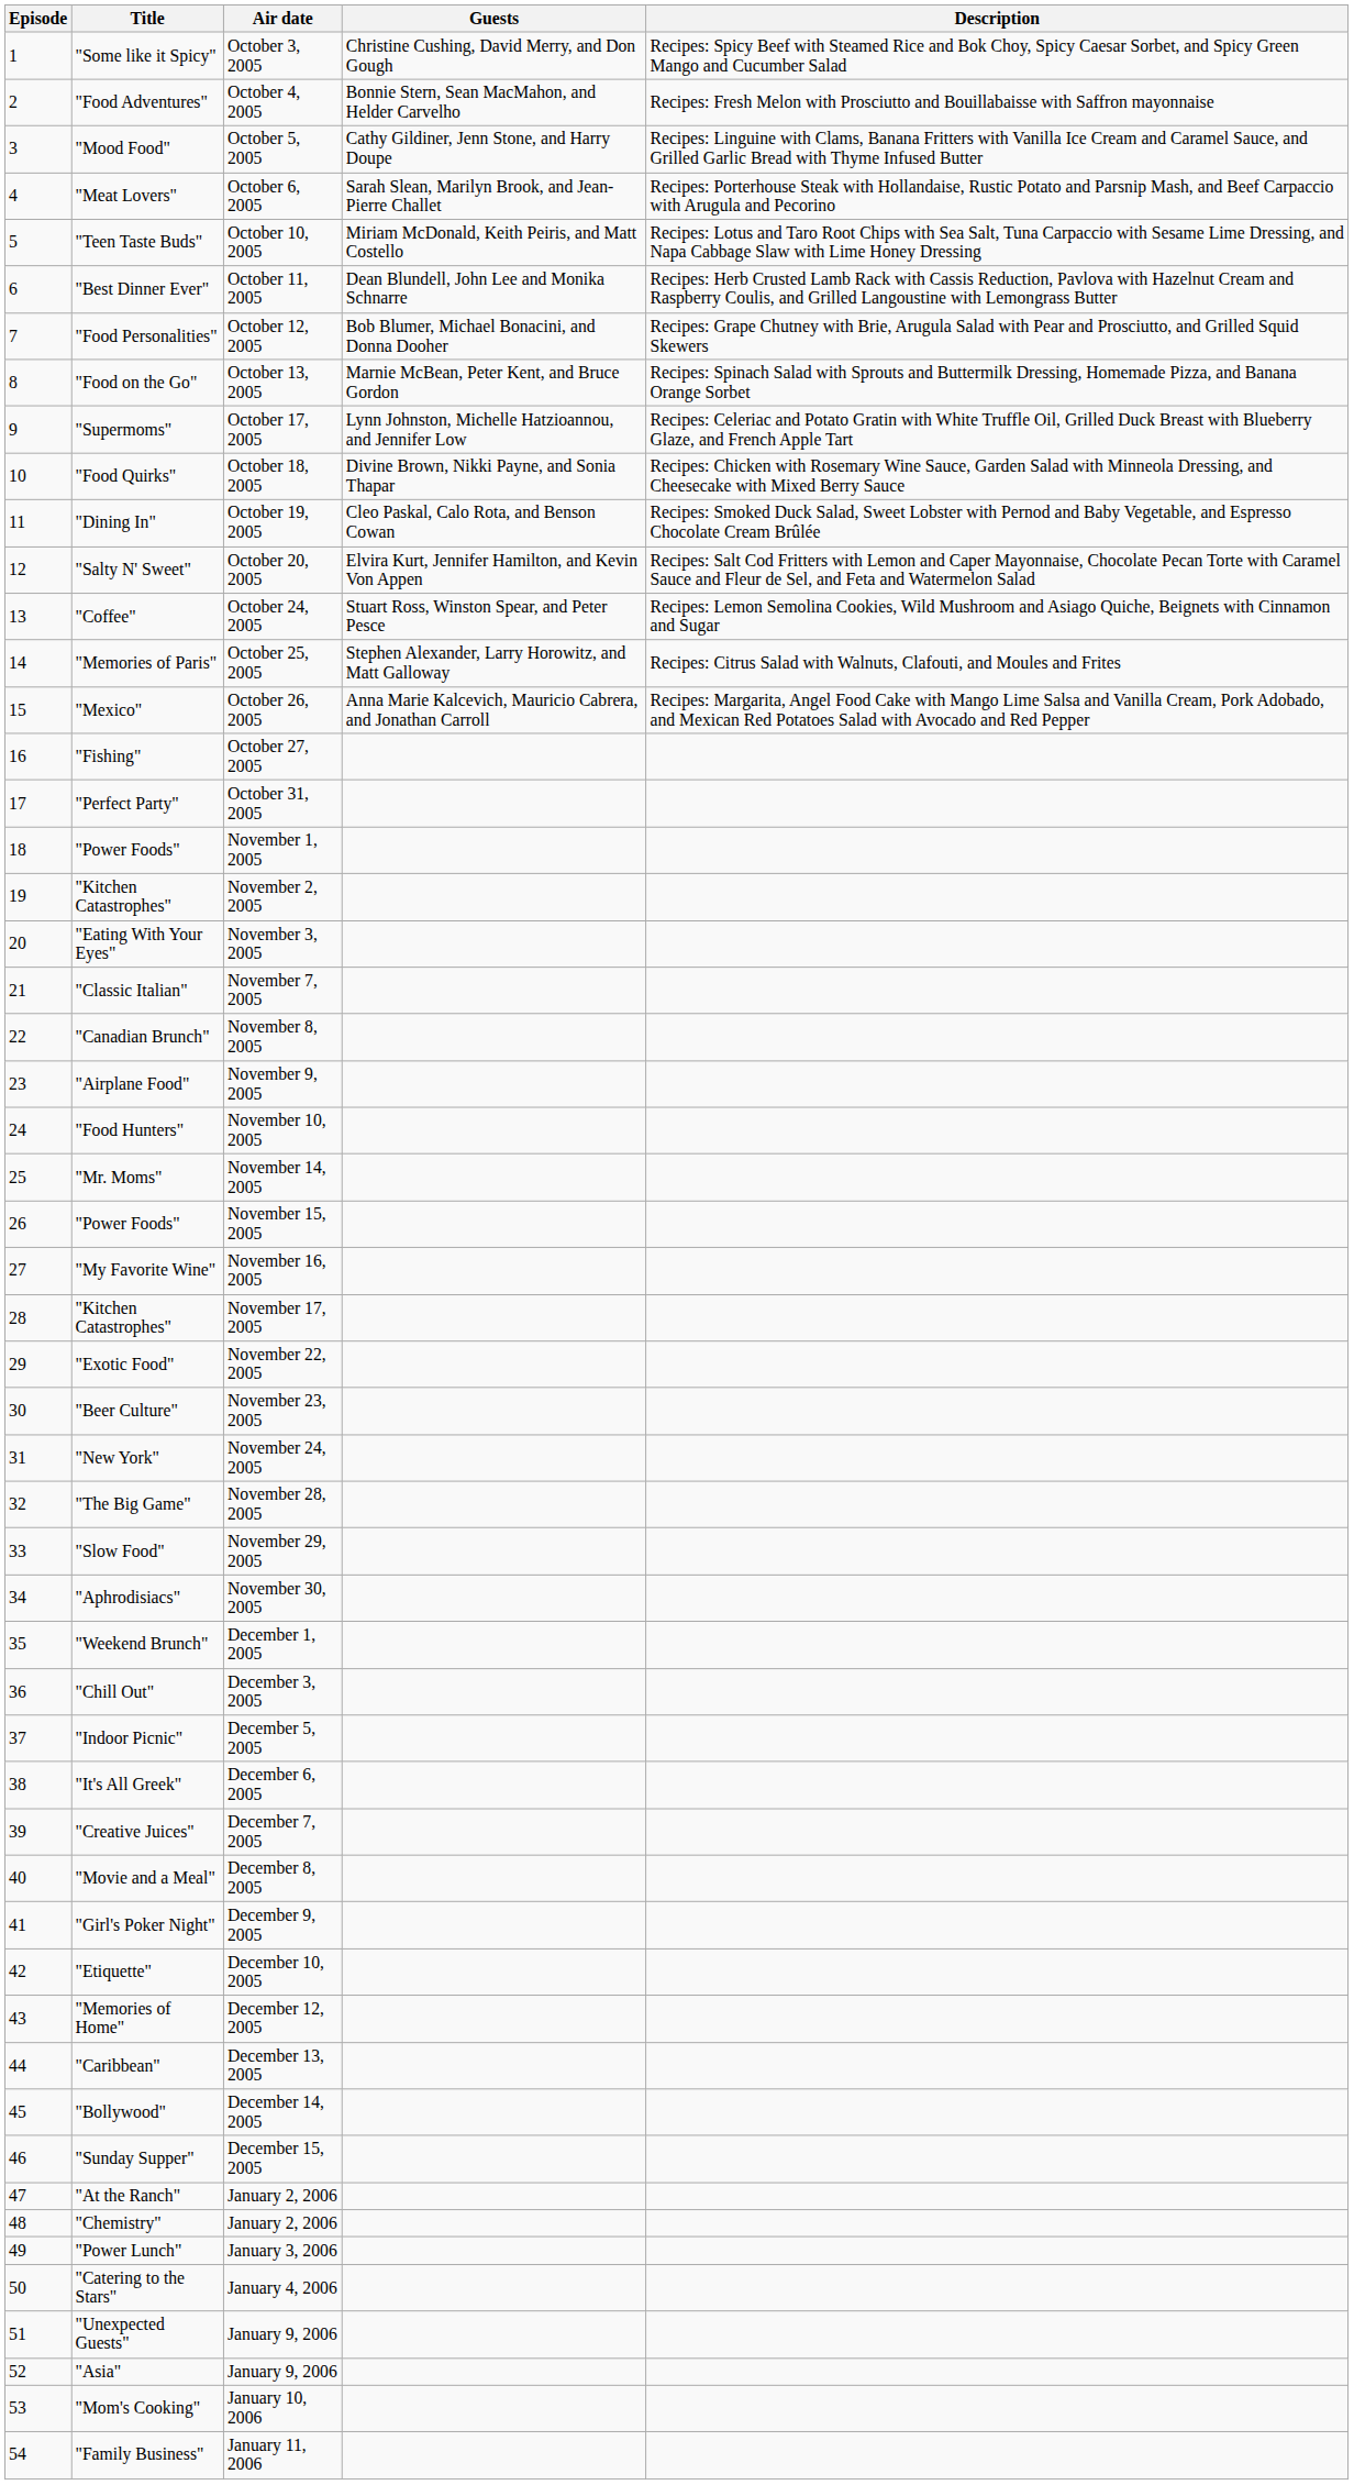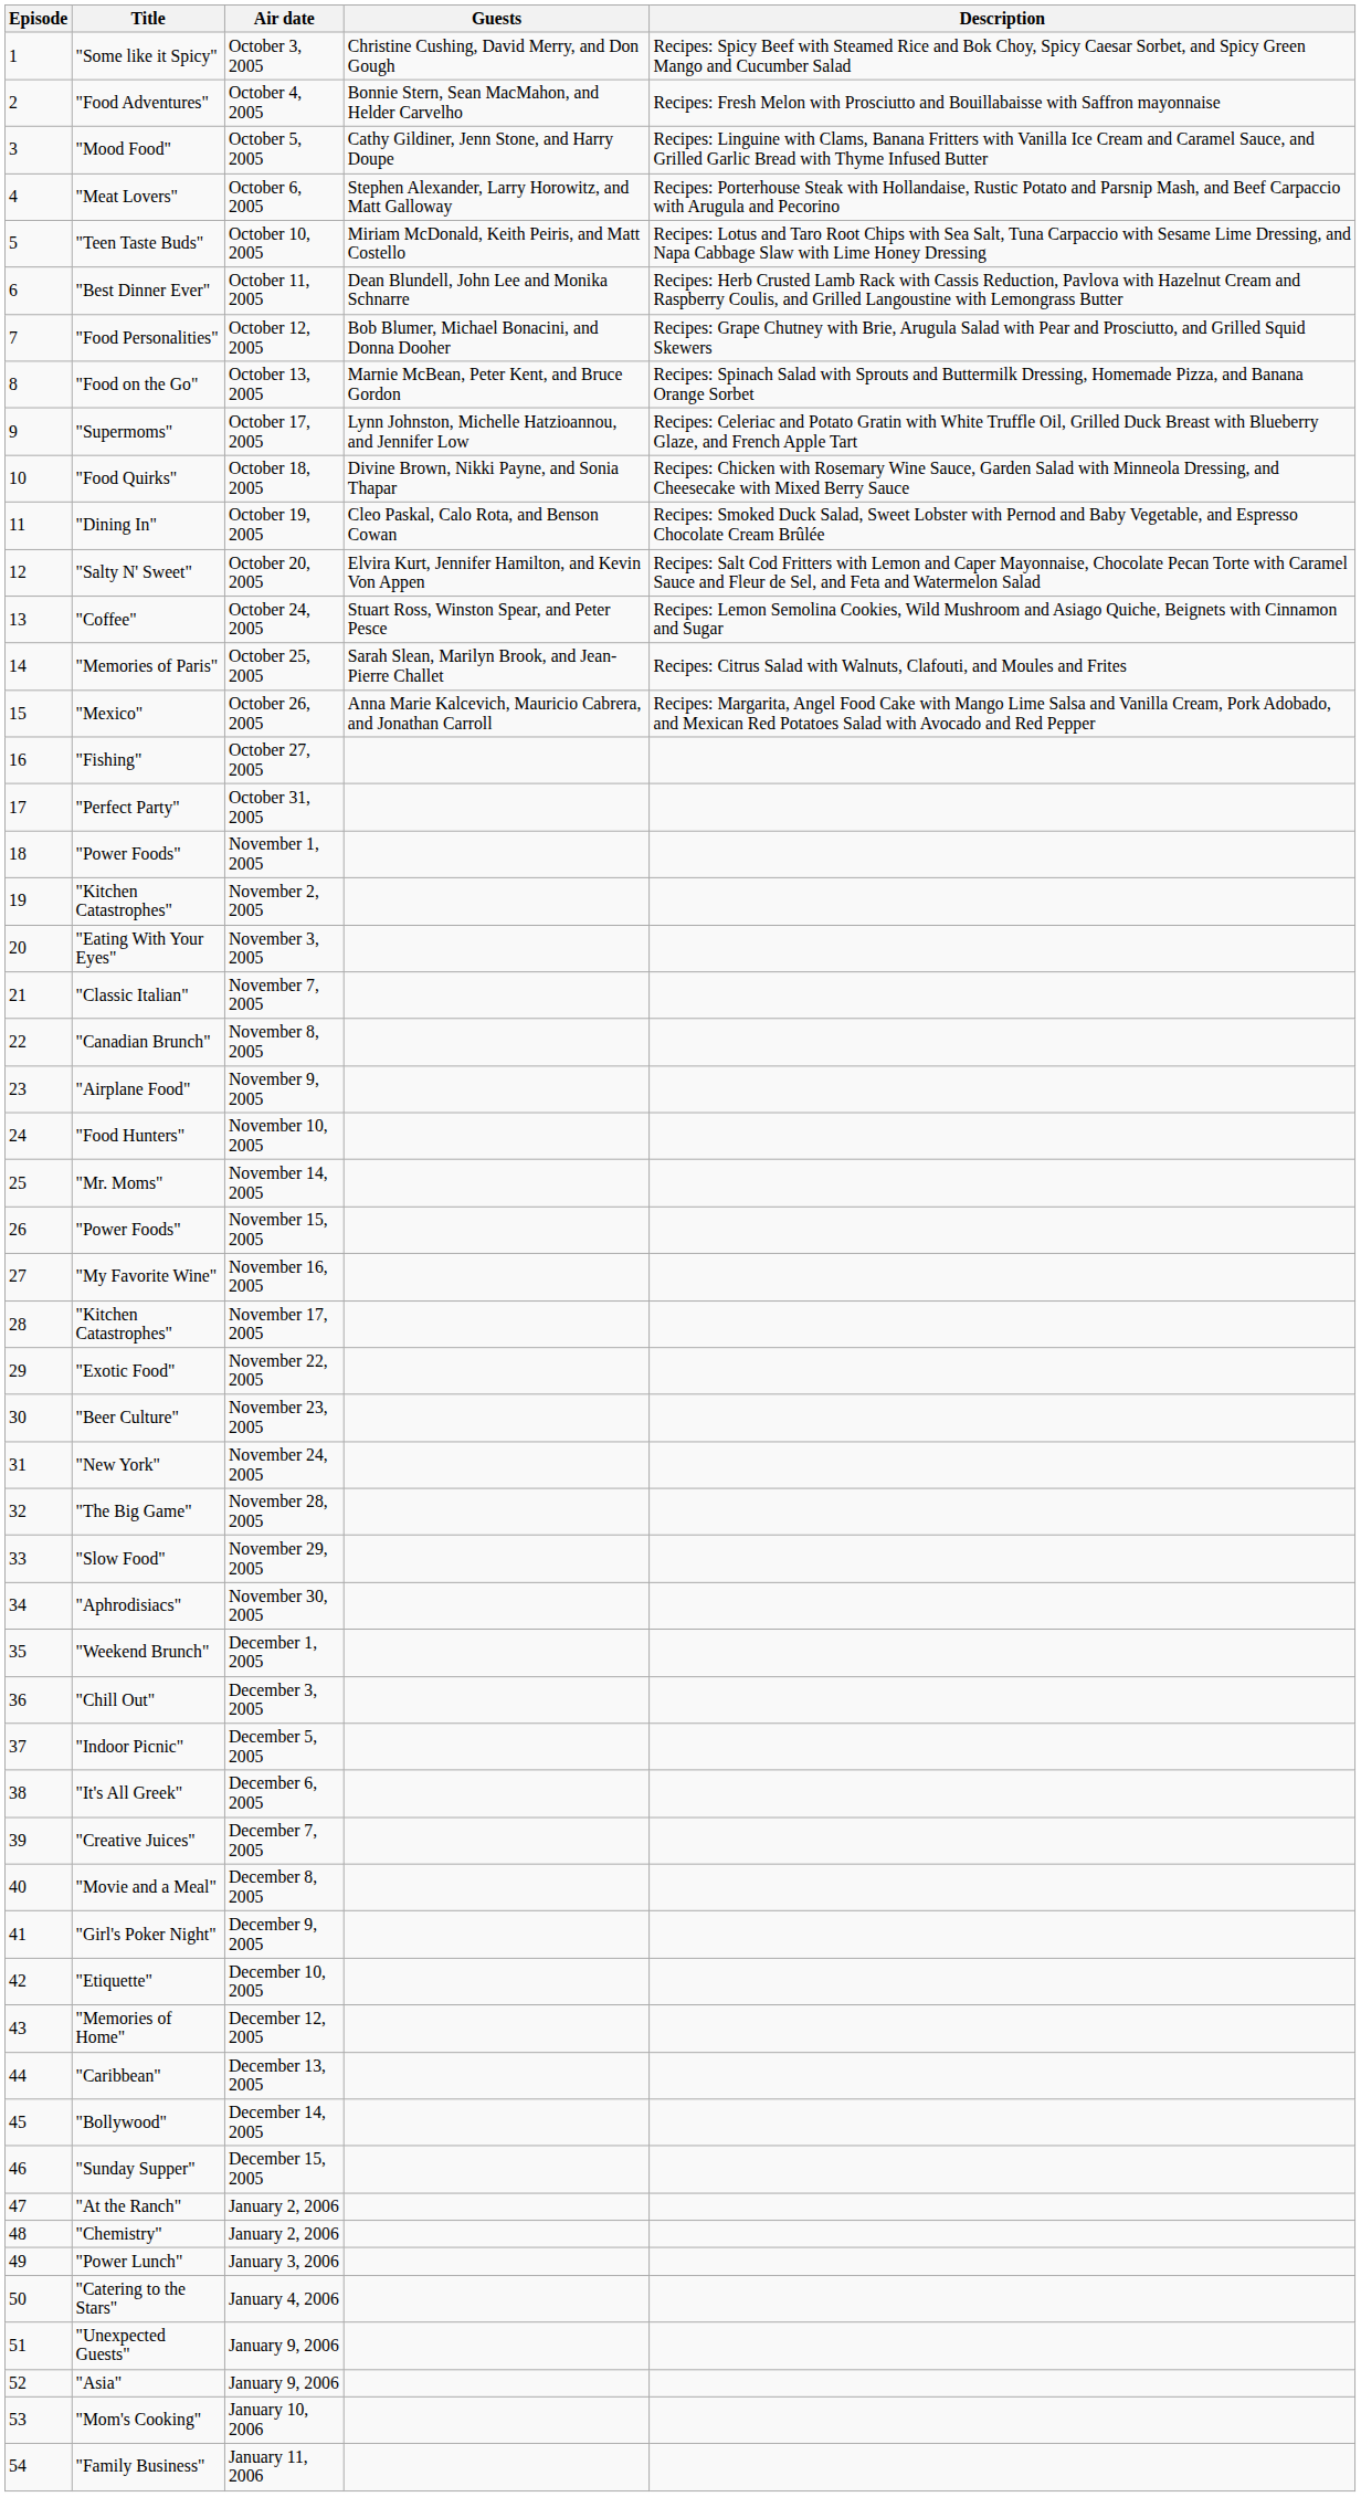"Meat Lovers" | Guests: Sarah Slean, Marilyn Brook, and Jean-Pierre Challet -> Stephen Alexander, Larry Horowitz, and Matt Galloway
"Memories of Paris" | Guests: Stephen Alexander, Larry Horowitz, and Matt Galloway -> Sarah Slean, Marilyn Brook, and Jean-Pierre Challet
